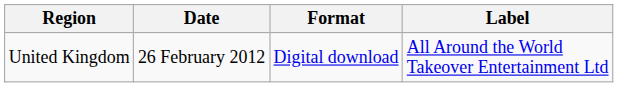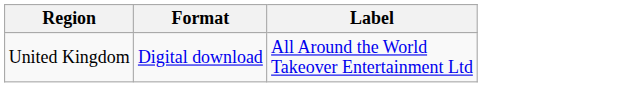- column: Date | 26 February 2012
